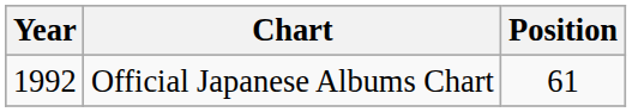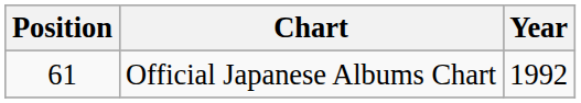columns swapped: Year <-> Position
